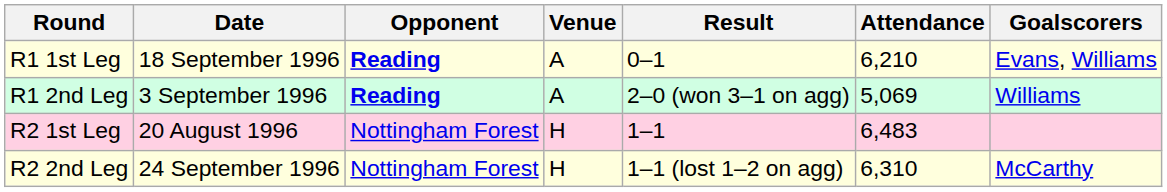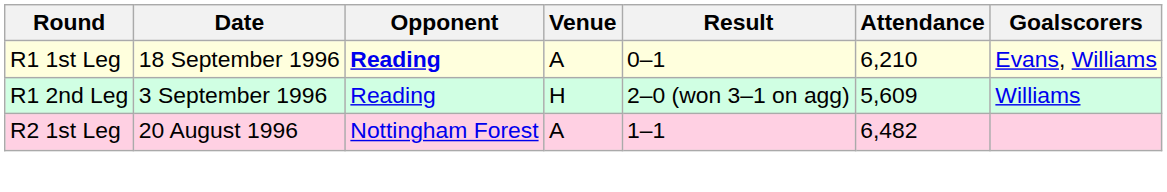R1 2nd Leg | Opponent: bold -> normal
R1 2nd Leg | Venue: A -> H
R1 2nd Leg | Attendance: 5,069 -> 5,609
R2 1st Leg | Venue: H -> A
R2 1st Leg | Attendance: 6,483 -> 6,482
- row: R2 2nd Leg | 24 September 1996 | Nottingham Forest | H | 1–1 (lost 1–2 on agg) | 6,310 | McCarthy
